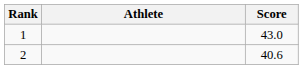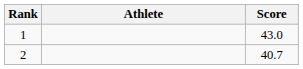2 | Score: 40.6 -> 40.7
